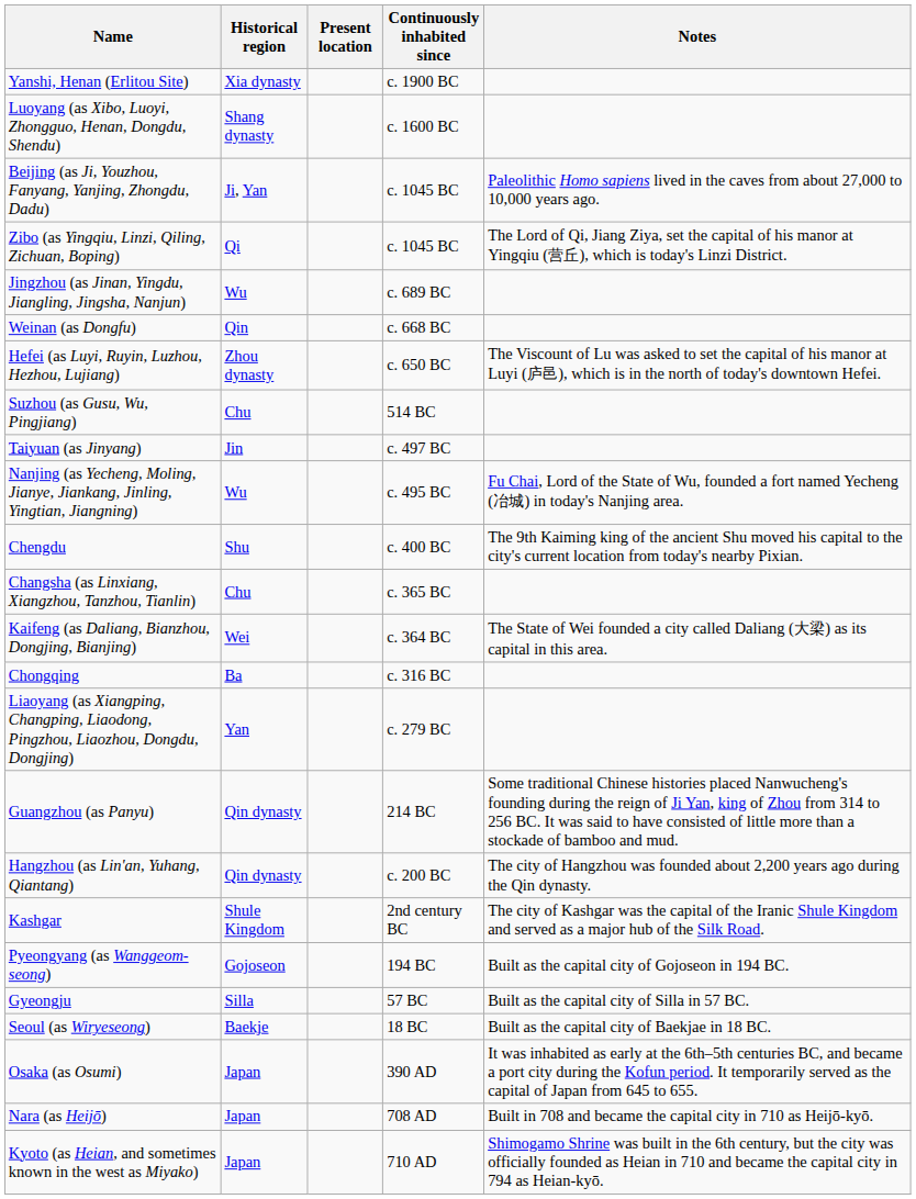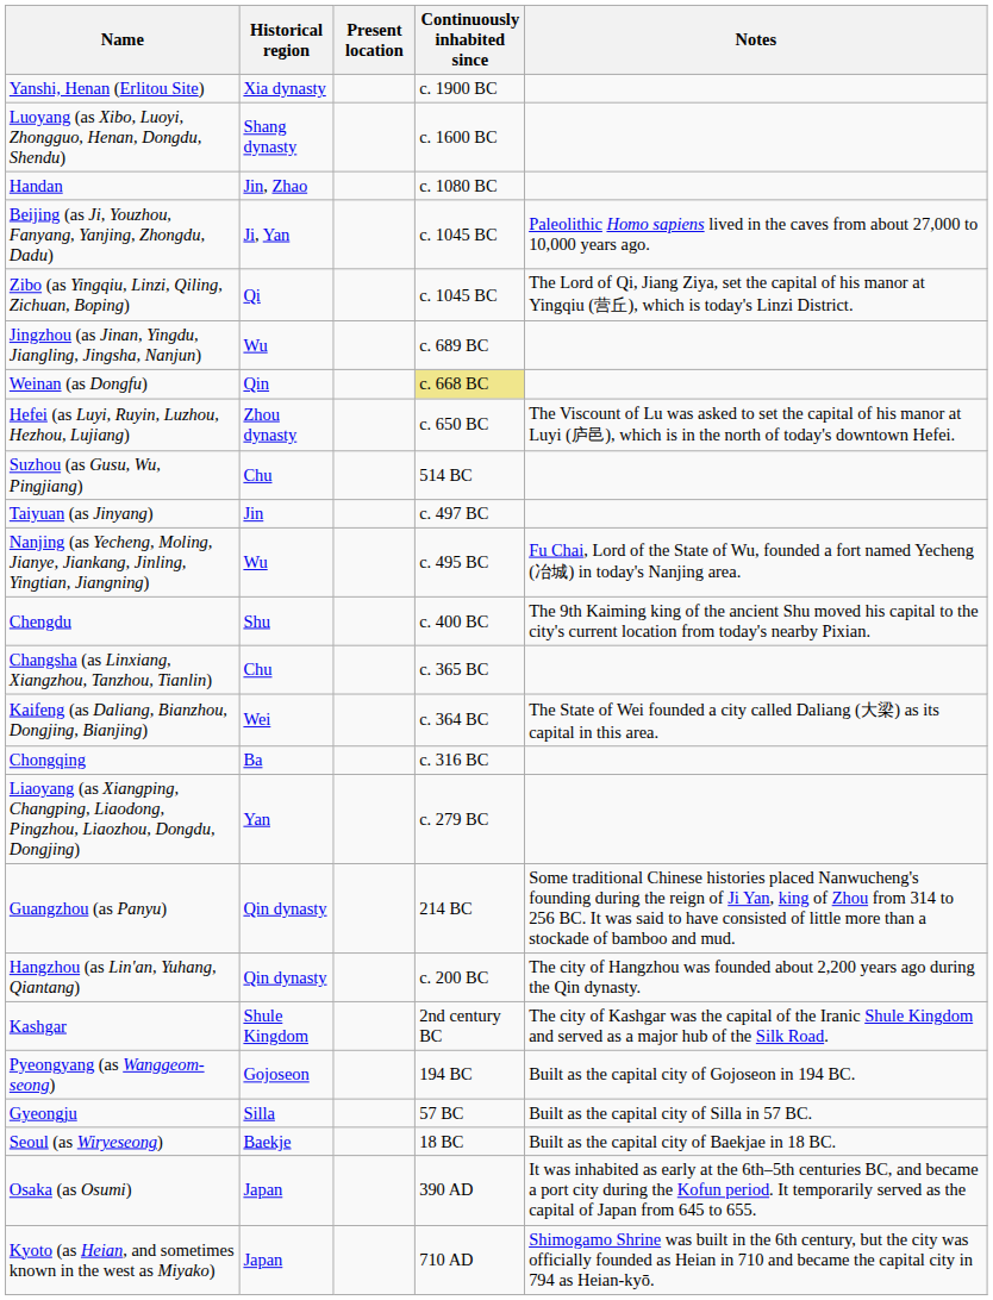+ row: Handan | Jin, Zhao | c. 1080 BC
Weinan (as Dongfu) | Continuously inhabited since: no background -> khaki background
- row: Nara (as Heijō) | Japan | 708 AD | Built in 708 and became the capital city in 710 as Heijō-kyō.
